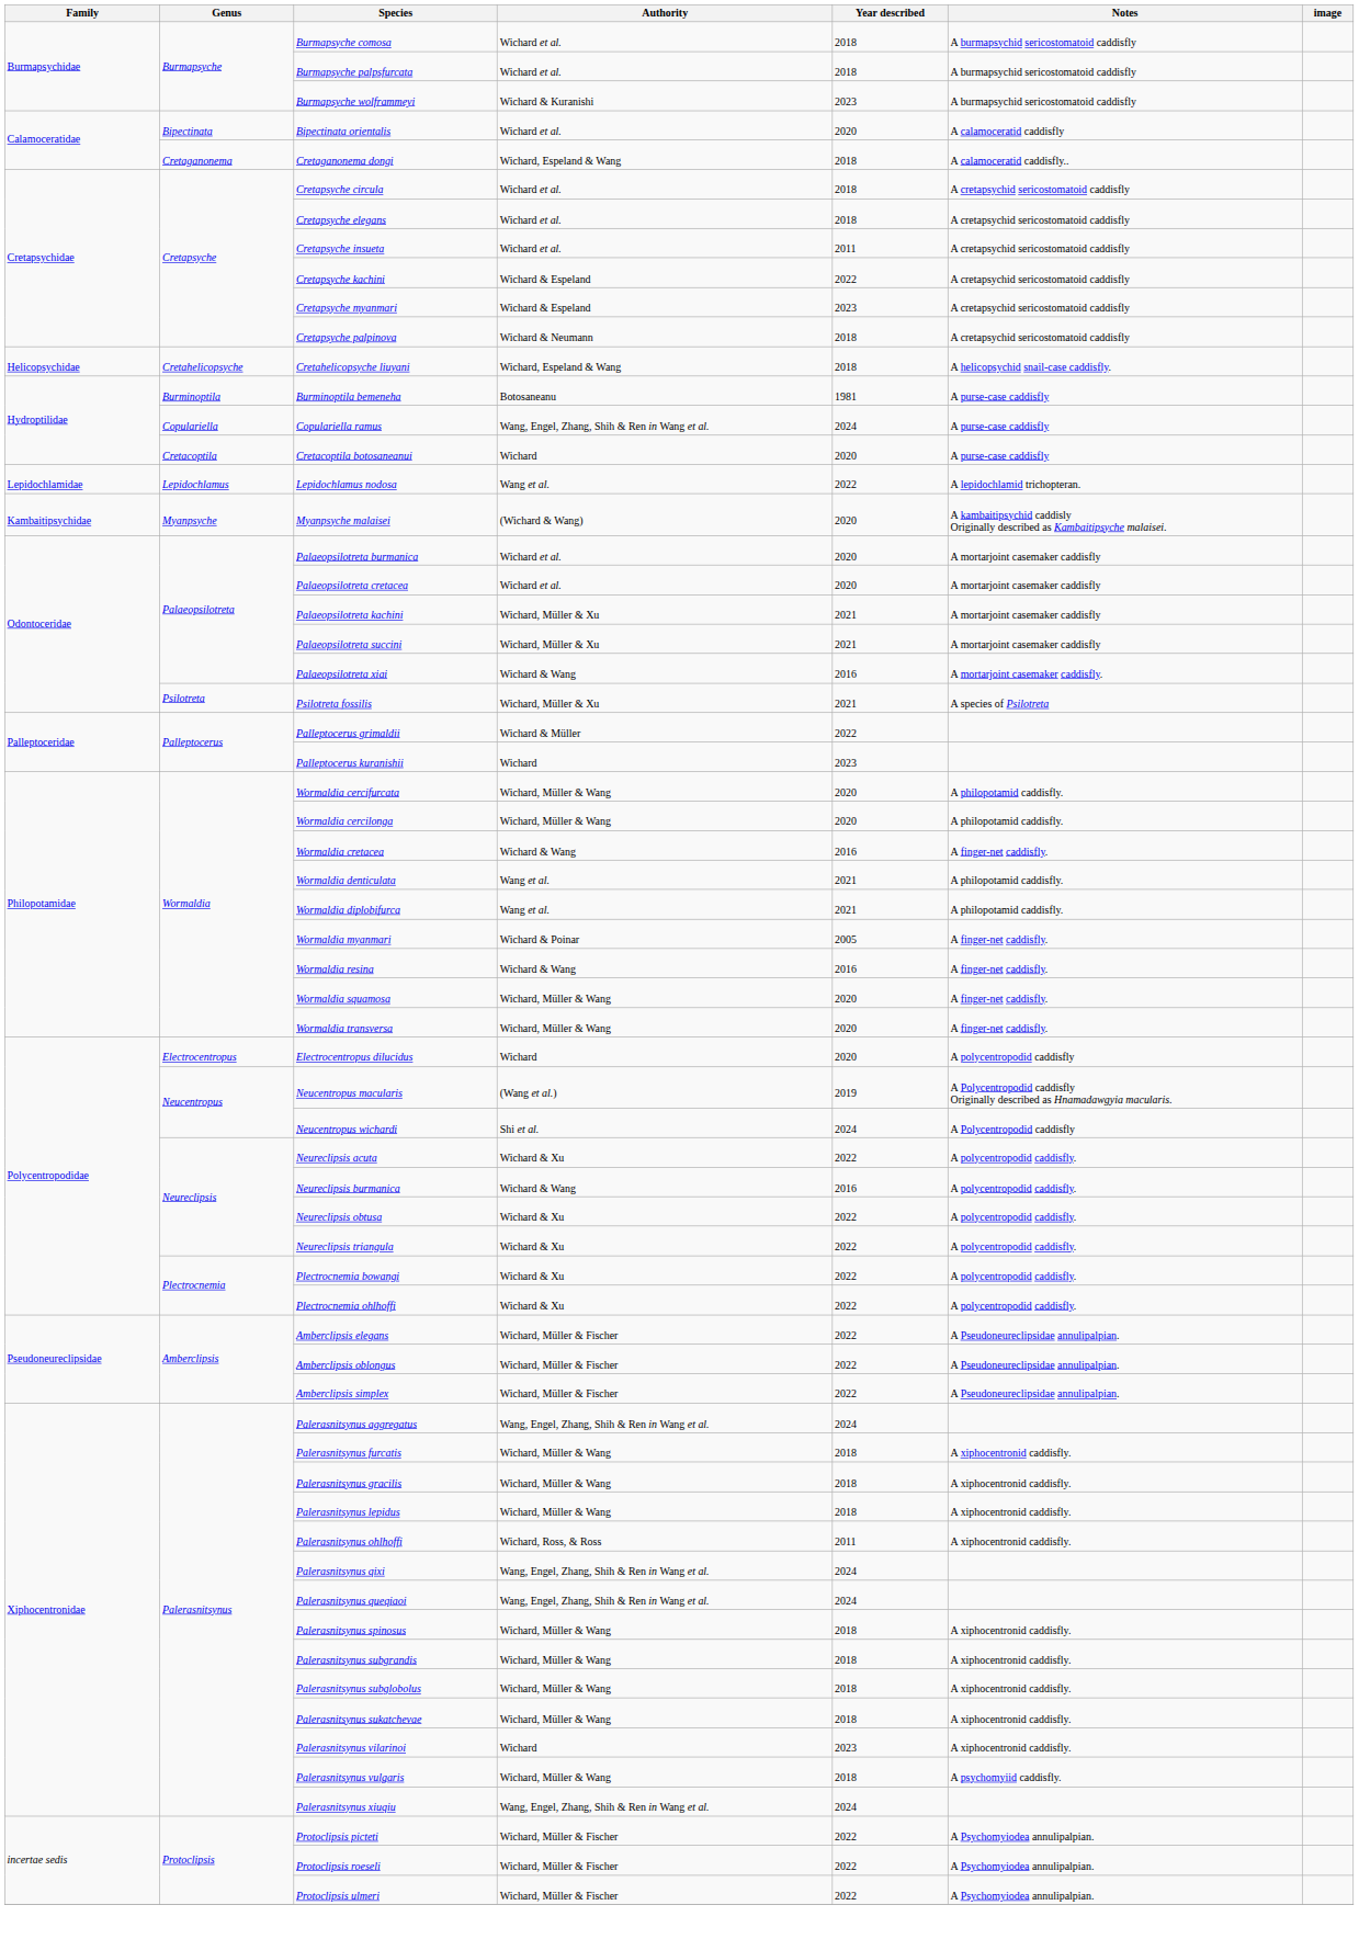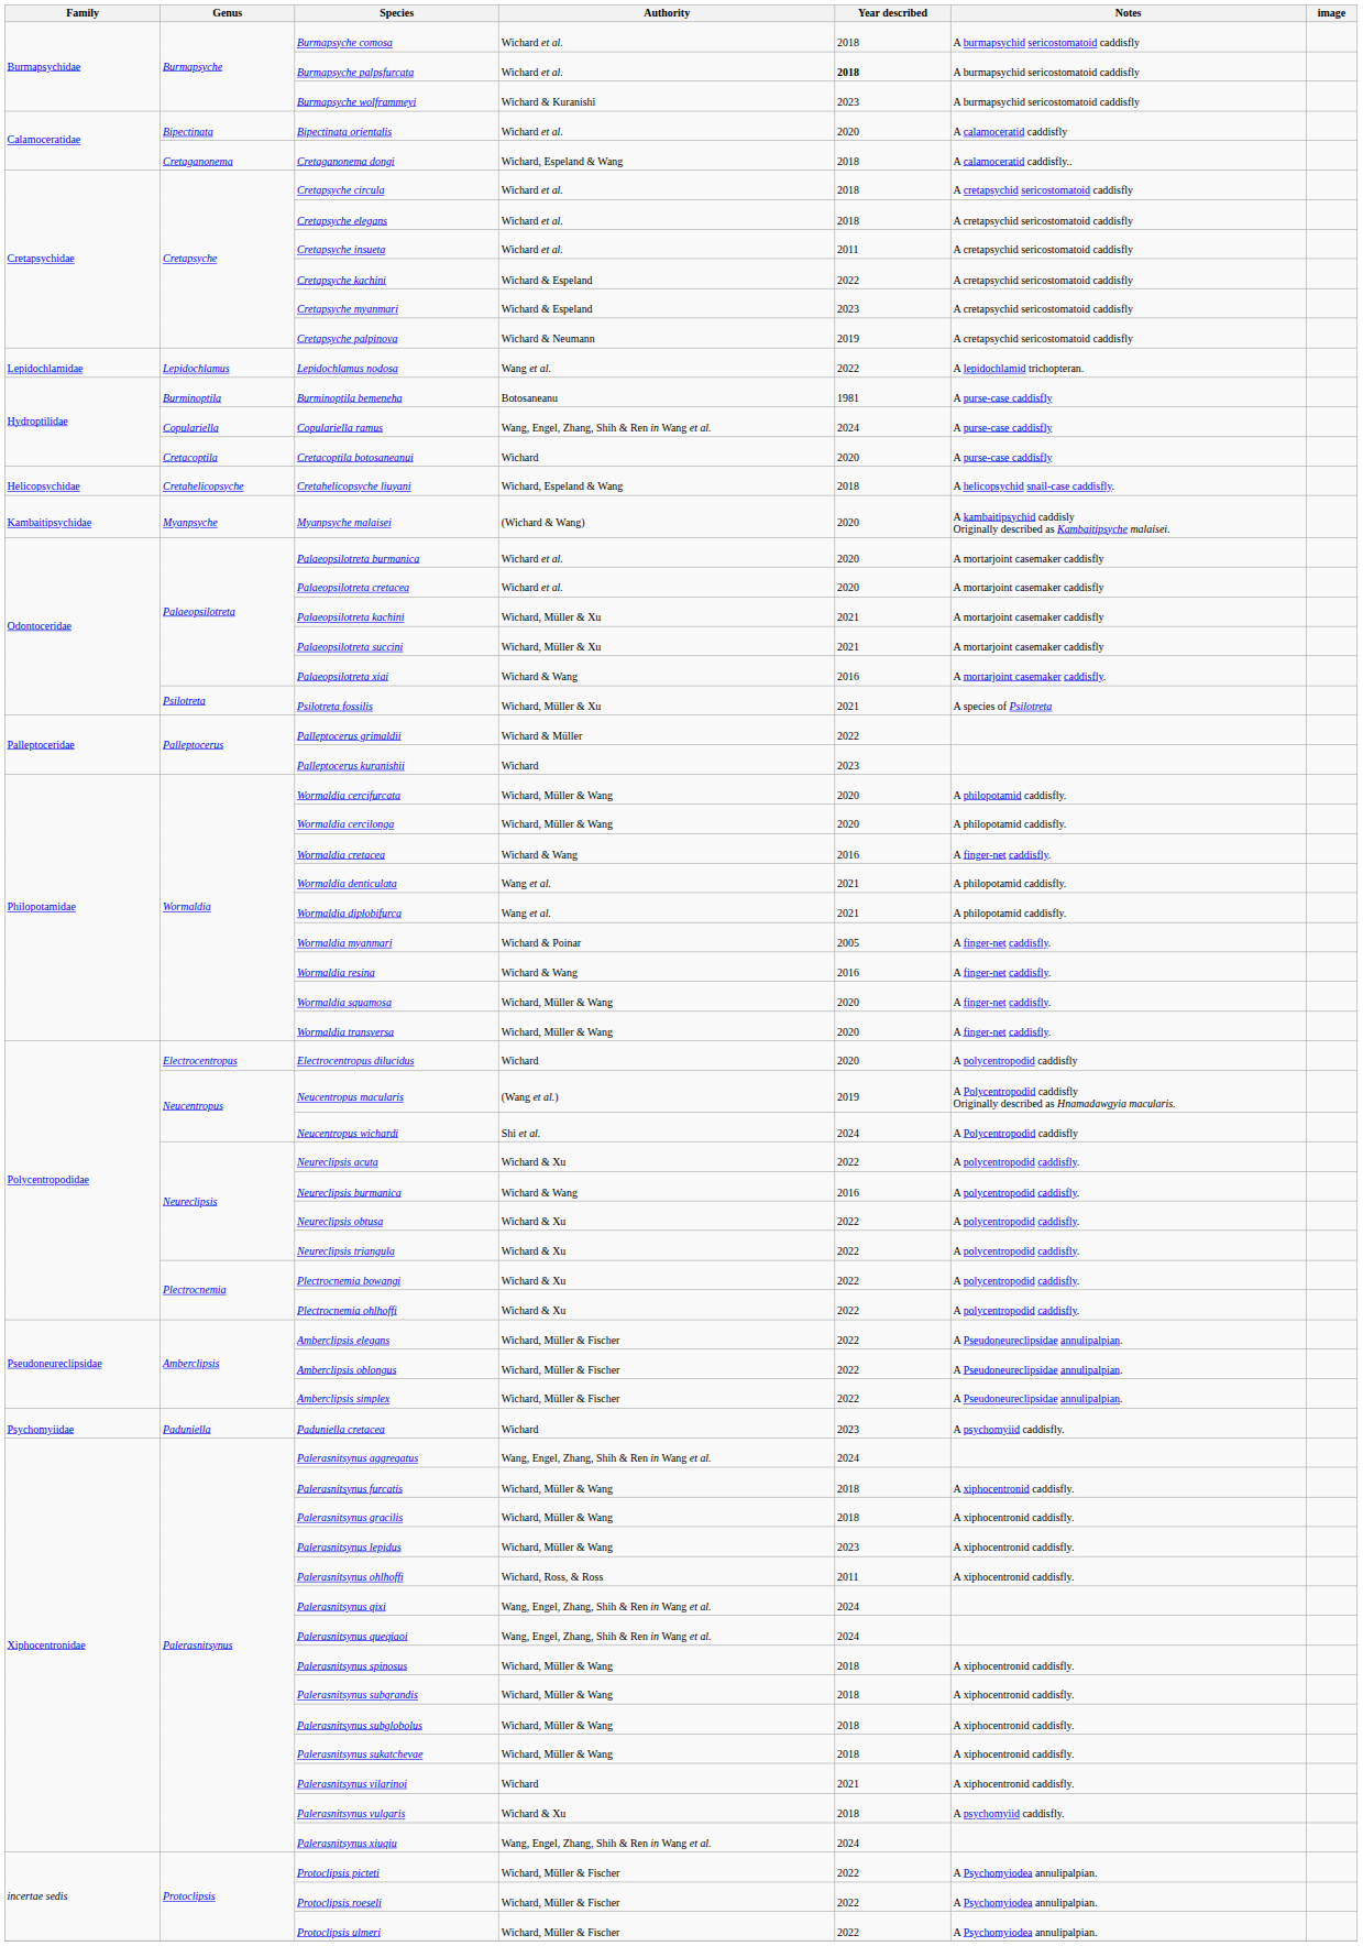Burmapsyche palpsfurcata | Year described: normal -> bold
Cretapsyche palpinova | Year described: 2018 -> 2019
rows swapped: Cretahelicopsyche liuyani <-> Lepidochlamus nodosa
+ row: Psychomyiidae | Paduniella | Paduniella cretacea | Wichard | 2023 | A psychomyiid caddisfly.
Palerasnitsynus lepidus | Year described: 2018 -> 2023
Palerasnitsynus vilarinoi | Year described: 2023 -> 2021
Palerasnitsynus vulgaris | Authority: Wichard, Müller & Wang -> Wichard & Xu
